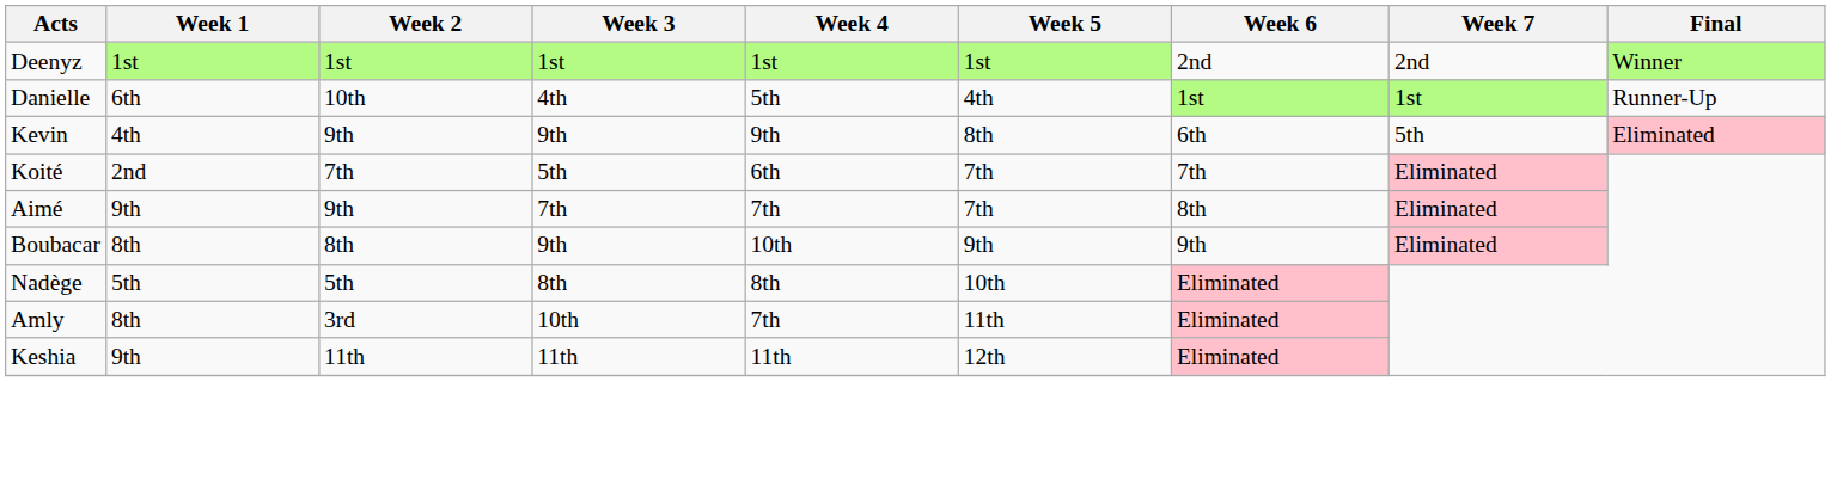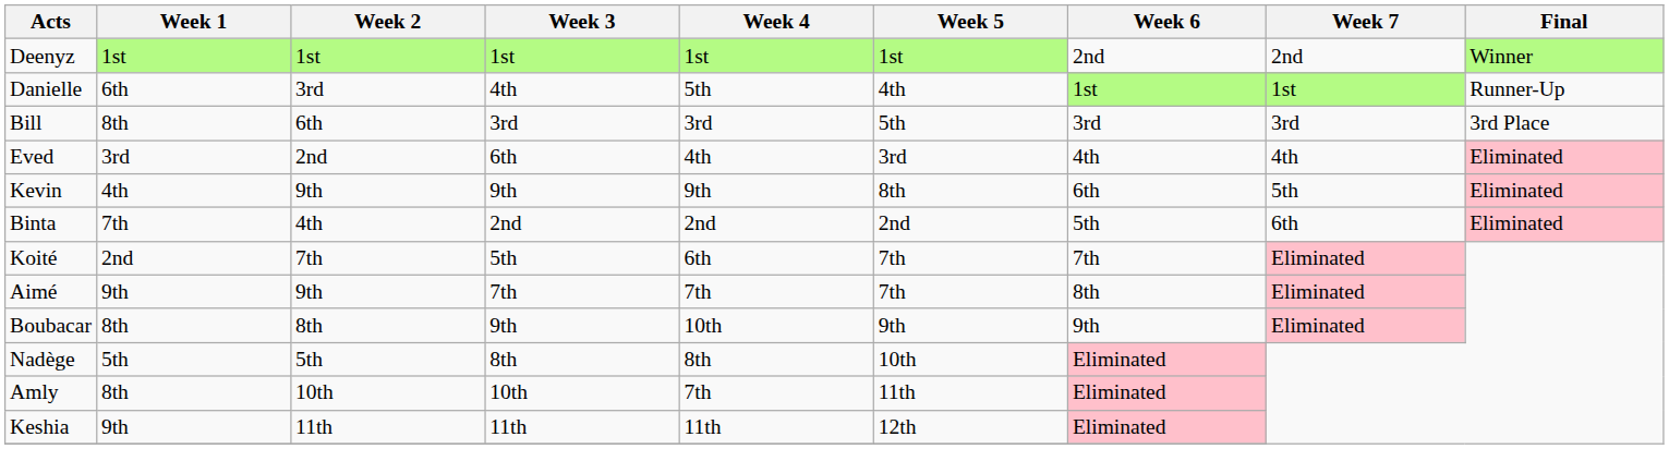Danielle | Week 2: 10th -> 3rd
+ row: Bill | 8th | 6th | 3rd | 3rd | 5th | 3rd | 3rd | 3rd Place
+ row: Eved | 3rd | 2nd | 6th | 4th | 3rd | 4th | 4th | Eliminated
+ row: Binta | 7th | 4th | 2nd | 2nd | 2nd | 5th | 6th | Eliminated
Amly | Week 2: 3rd -> 10th
